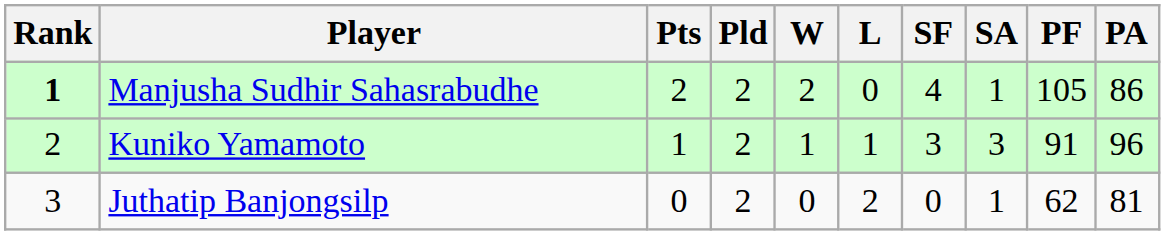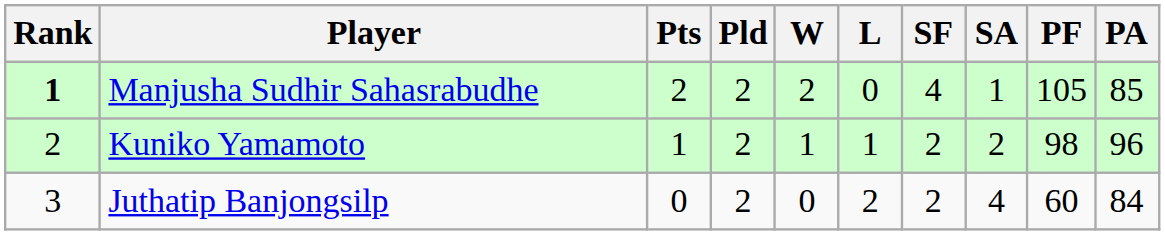Manjusha Sudhir Sahasrabudhe | PA: 86 -> 85
Kuniko Yamamoto | SF: 3 -> 2
Kuniko Yamamoto | SA: 3 -> 2
Kuniko Yamamoto | PF: 91 -> 98
Juthatip Banjongsilp | SF: 0 -> 2
Juthatip Banjongsilp | SA: 1 -> 4
Juthatip Banjongsilp | PF: 62 -> 60
Juthatip Banjongsilp | PA: 81 -> 84
